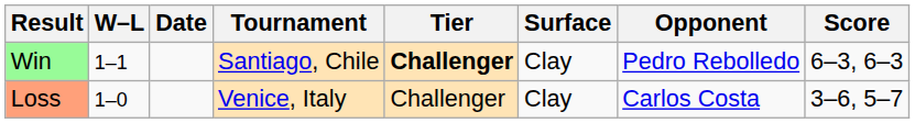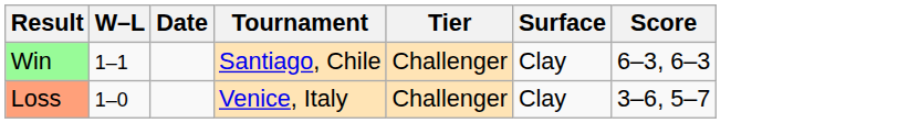- column: Opponent | Pedro Rebolledo | Carlos Costa
Win | Tier: bold -> normal
